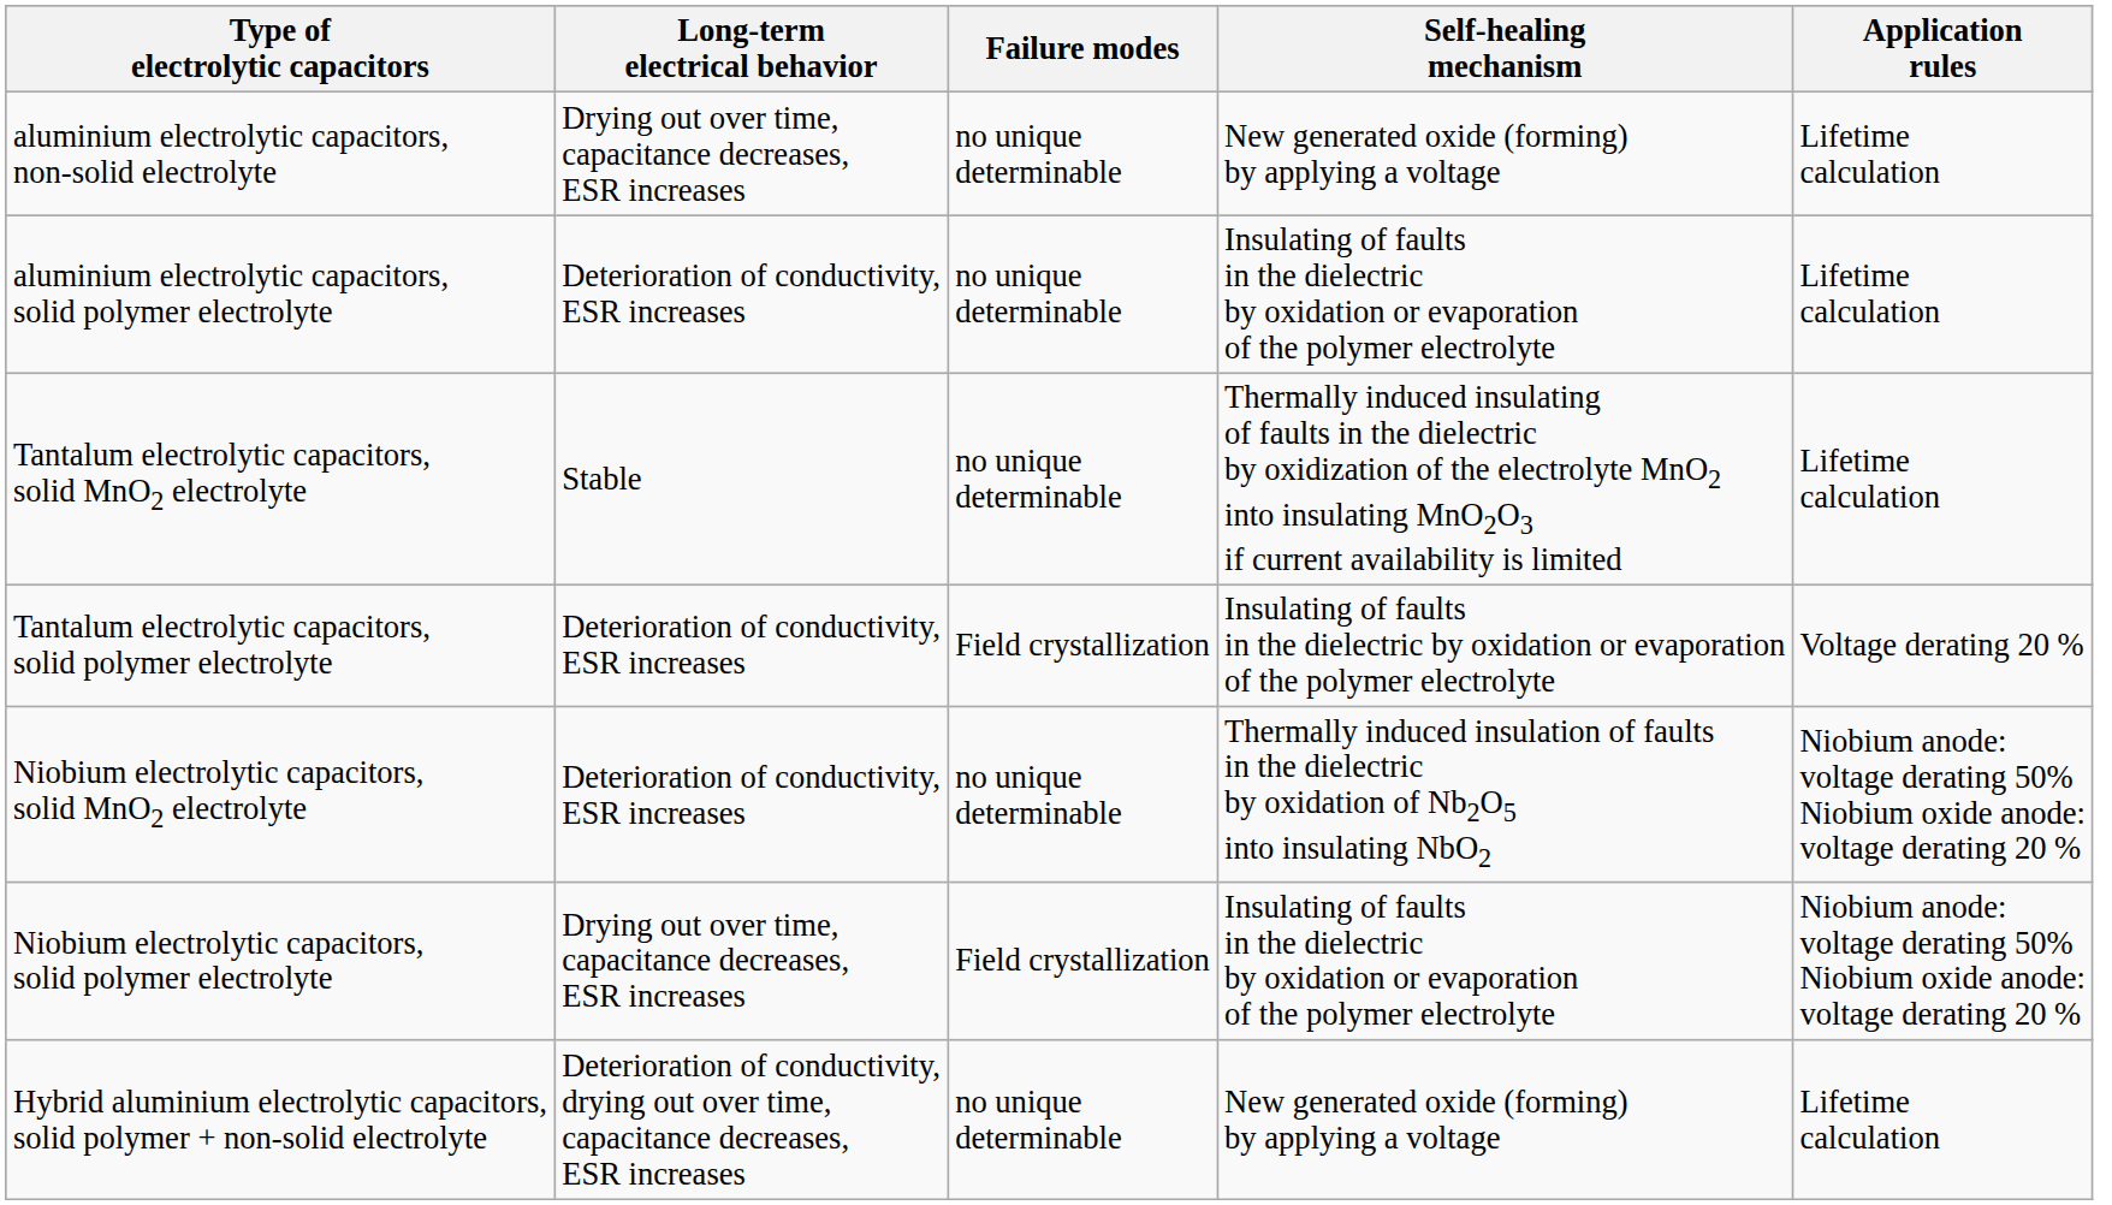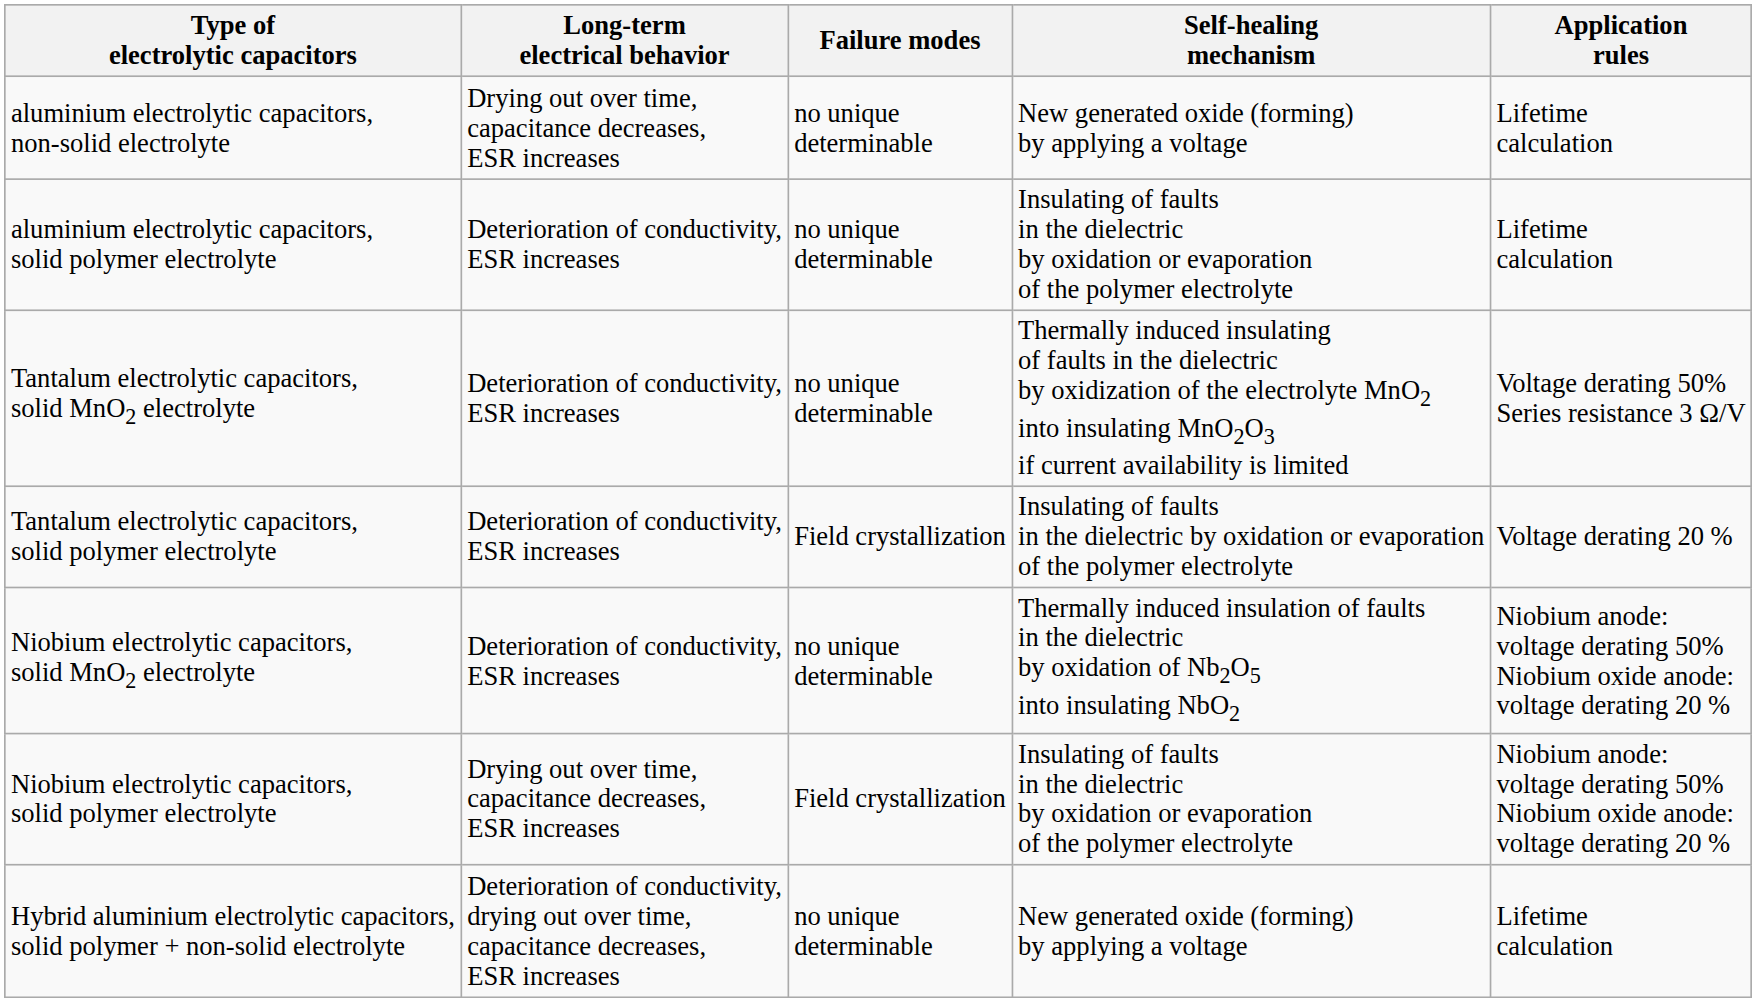Tantalum electrolytic capacitors, solid MnO2 electrolyte | Long-term electrical behavior: Stable -> Deterioration of conductivity, ESR increases
Tantalum electrolytic capacitors, solid MnO2 electrolyte | Application rules: Lifetime calculation -> Voltage derating 50% Series resistance 3 Ω/V
